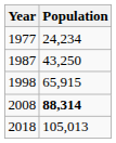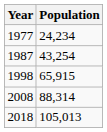1987 | Population: 43,250 -> 43,254
2008 | Population: bold -> normal
